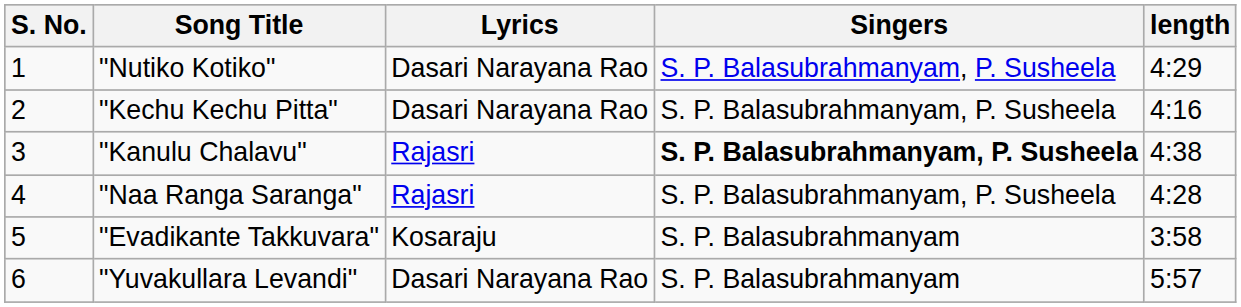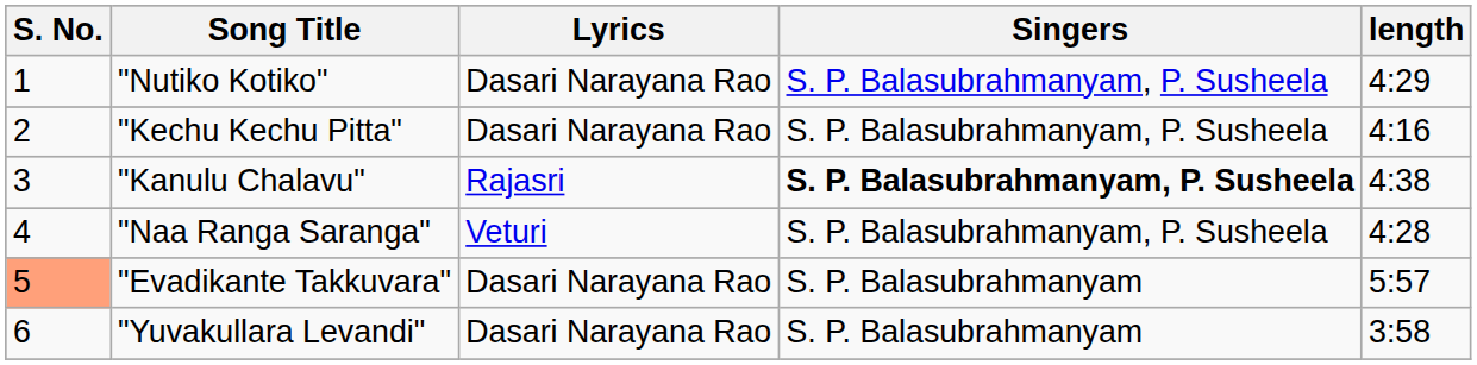"Naa Ranga Saranga" | Lyrics: Rajasri -> Veturi
"Evadikante Takkuvara" | S. No.: no background -> lightsalmon background
"Evadikante Takkuvara" | Lyrics: Kosaraju -> Dasari Narayana Rao
"Evadikante Takkuvara" | length: 3:58 -> 5:57
"Yuvakullara Levandi" | length: 5:57 -> 3:58
